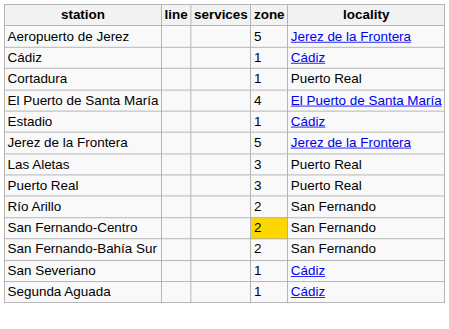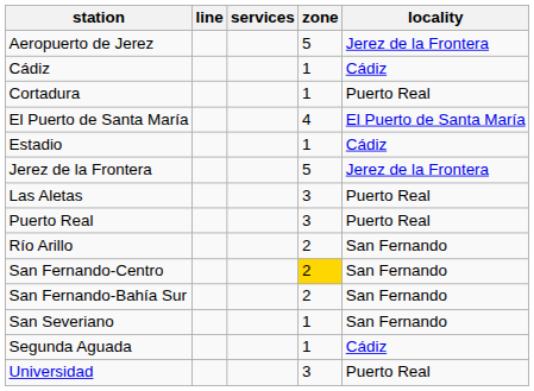San Severiano | locality: Cádiz -> San Fernando
+ row: Universidad | 3 | Puerto Real
